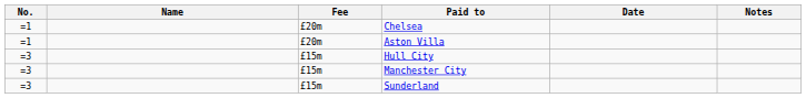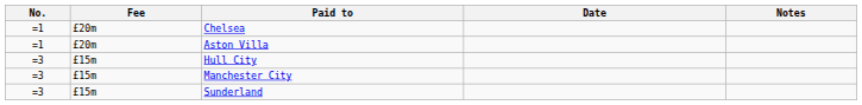- column: Name
